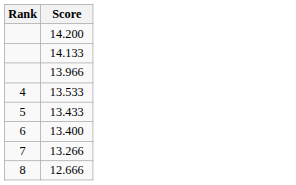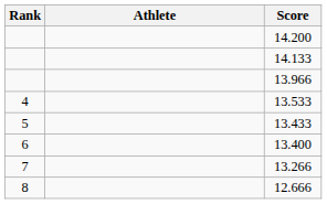+ column: Athlete
